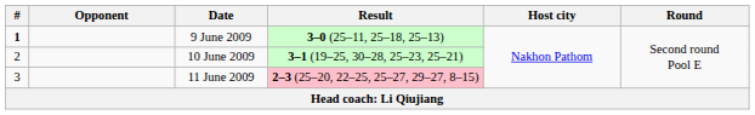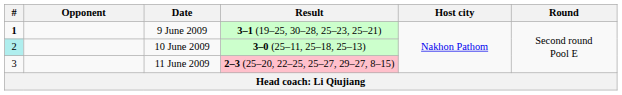9 June 2009 | Result: 3–0 (25–11, 25–18, 25–13) -> 3–1 (19–25, 30–28, 25–23, 25–21)
10 June 2009 | #: no background -> paleturquoise background
10 June 2009 | Result: 3–1 (19–25, 30–28, 25–23, 25–21) -> 3–0 (25–11, 25–18, 25–13)
